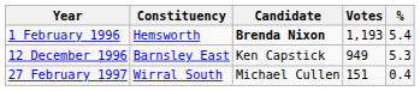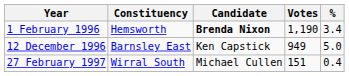1 February 1996 | Votes: 1,193 -> 1,190
1 February 1996 | %: 5.4 -> 3.4
12 December 1996 | %: 5.3 -> 5.0
